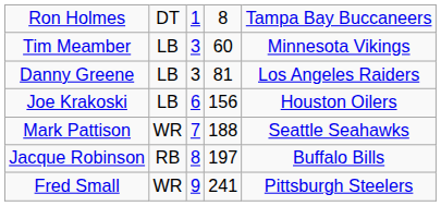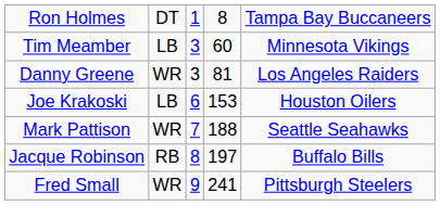Danny Greene | column 2: LB -> WR
Joe Krakoski | column 4: 156 -> 153
